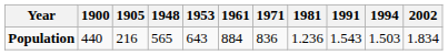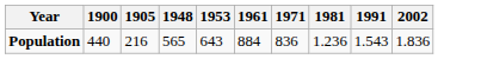- column: 1994 | 1.503
Population | 2002: 1.834 -> 1.836
